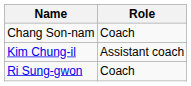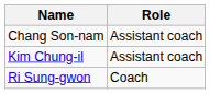Chang Son-nam | Role: Coach -> Assistant coach
